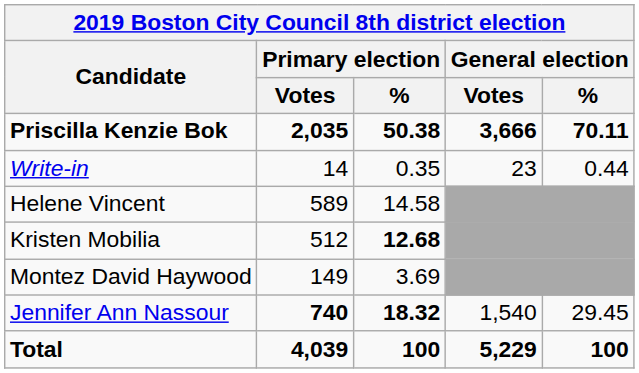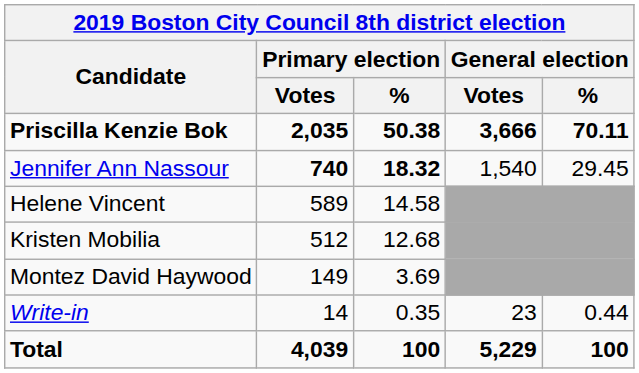rows swapped: Jennifer Ann Nassour <-> Write-in
Kristen Mobilia | Primary election / %: bold -> normal
